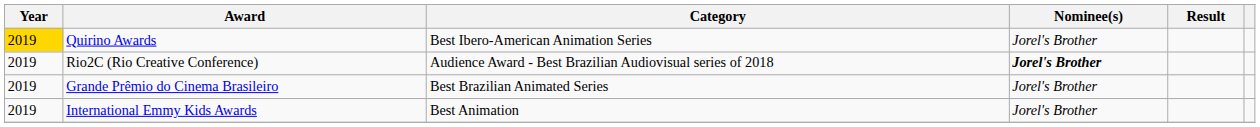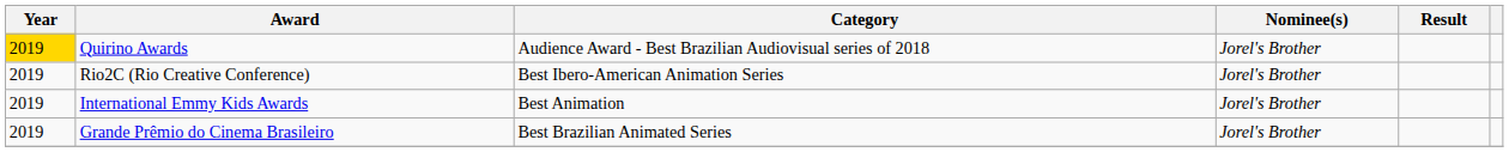Quirino Awards | Category: Best Ibero-American Animation Series -> Audience Award - Best Brazilian Audiovisual series of 2018
Rio2C (Rio Creative Conference) | Category: Audience Award - Best Brazilian Audiovisual series of 2018 -> Best Ibero-American Animation Series
Rio2C (Rio Creative Conference) | Nominee(s): bold -> normal
rows swapped: Grande Prêmio do Cinema Brasileiro <-> International Emmy Kids Awards
